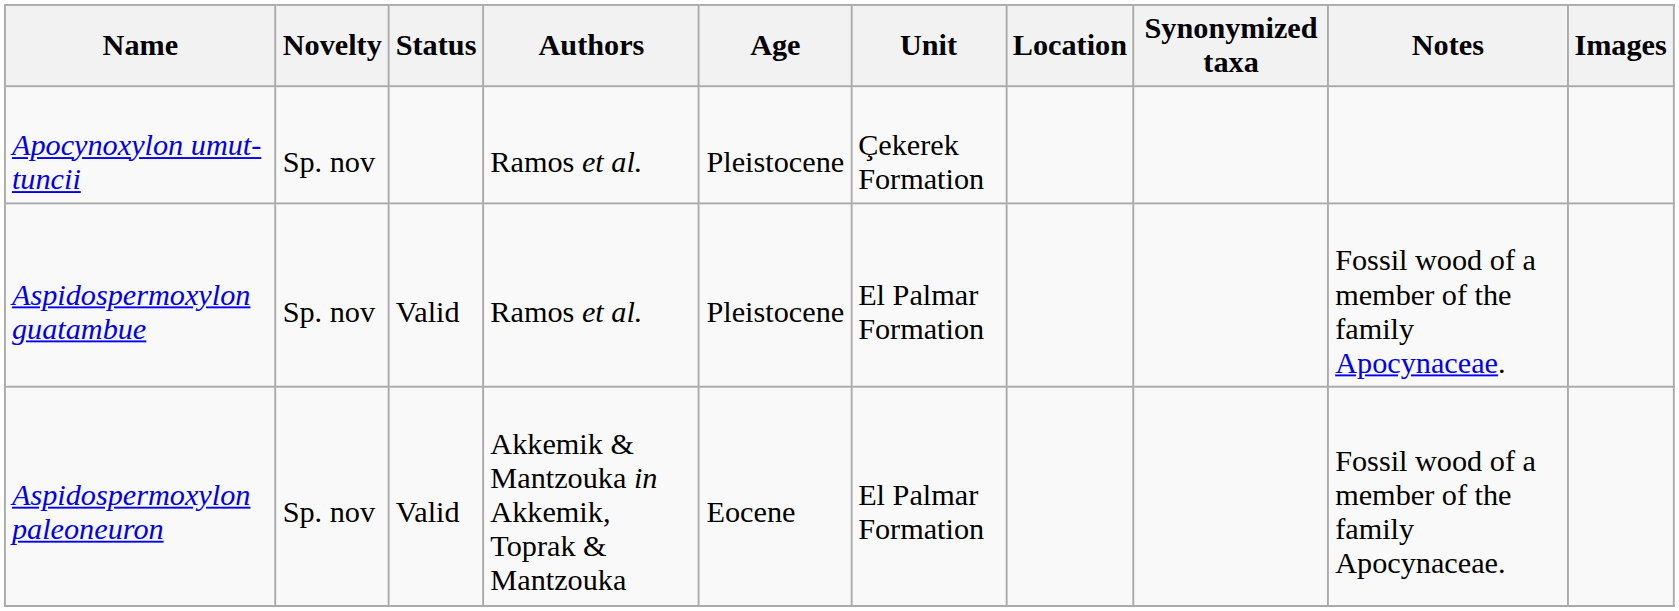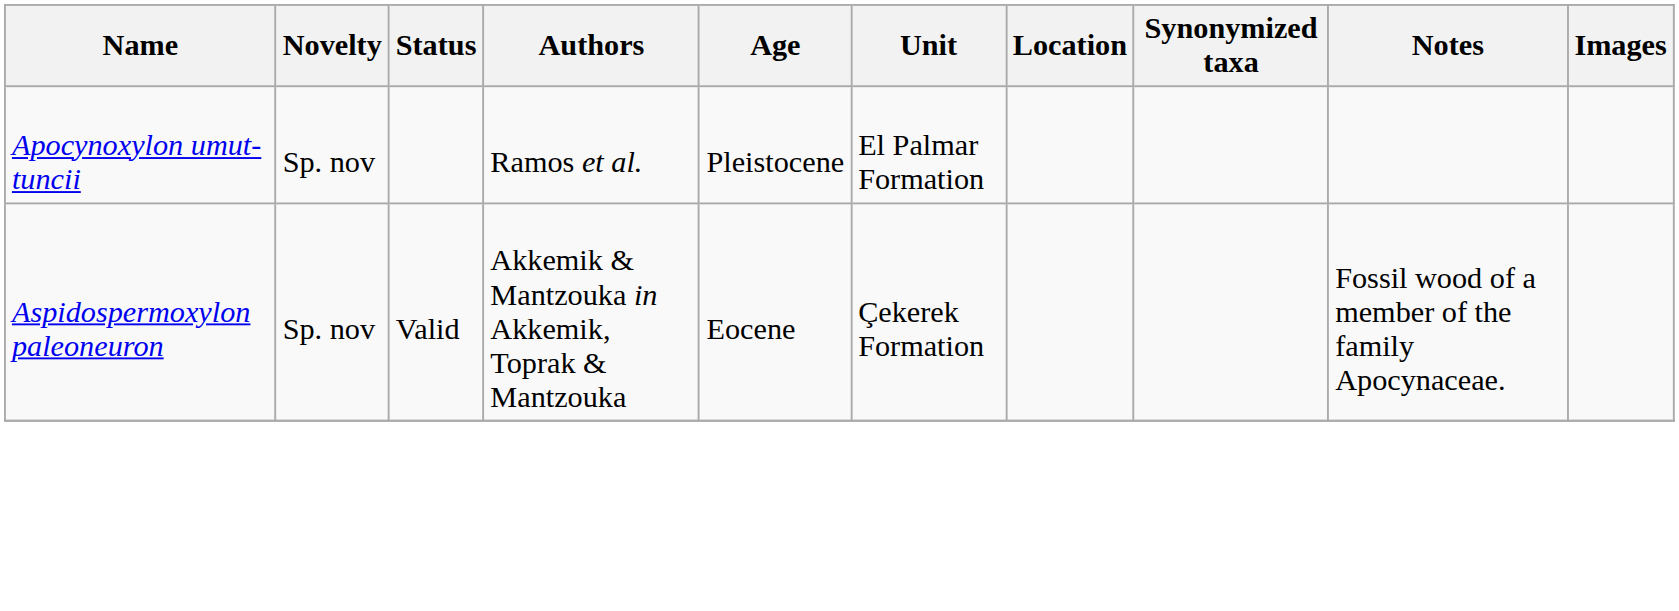Apocynoxylon umut-tuncii | Unit: Çekerek Formation -> El Palmar Formation
- row: Aspidospermoxylon guatambue | Sp. nov | Valid | Ramos et al. | Pleistocene | El Palmar Formation | Fossil wood of a member of the family Apocynaceae.
Aspidospermoxylon paleoneuron | Unit: El Palmar Formation -> Çekerek Formation
